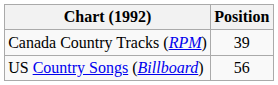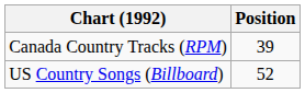US Country Songs (Billboard) | Position: 56 -> 52
